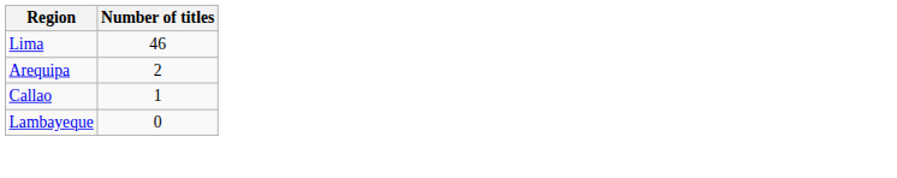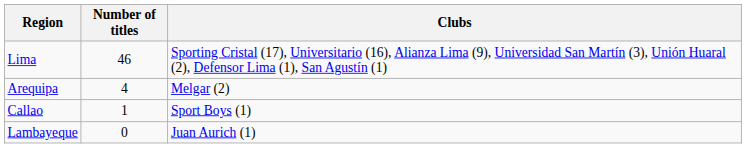+ column: Clubs | Sporting Cristal (17), Universitario (16), Alianza Lima (9), Universidad San Martín (3), Unión Huaral (2), Defensor Lima (1), San Agustín (1) | Melgar (2) | Sport Boys (1) | Juan Aurich (1)
Arequipa | Number of titles: 2 -> 4
